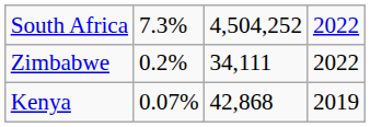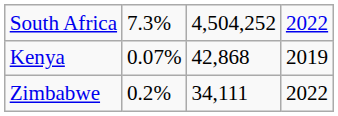rows swapped: Zimbabwe <-> Kenya
